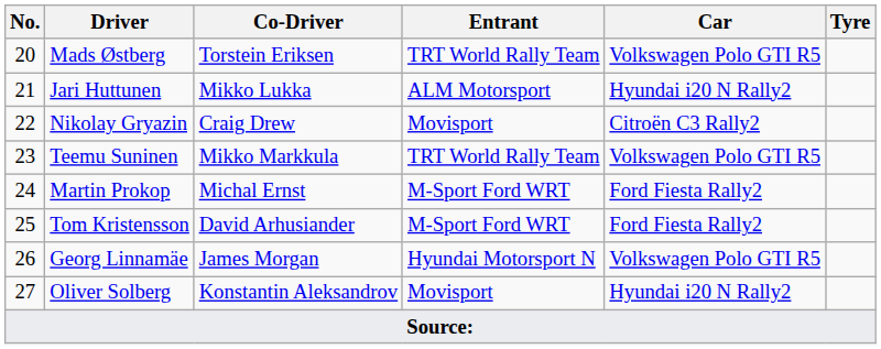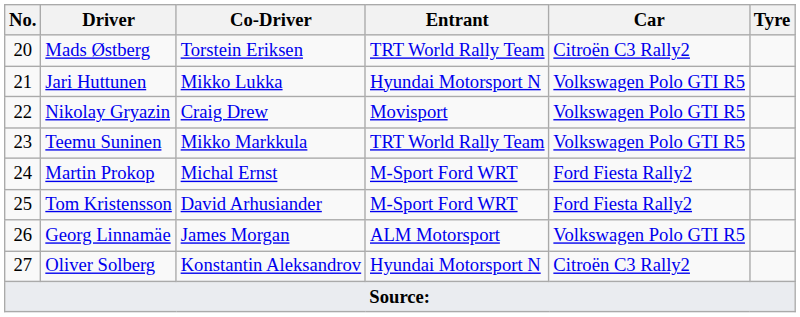Mads Østberg | Car: Volkswagen Polo GTI R5 -> Citroën C3 Rally2
Jari Huttunen | Entrant: ALM Motorsport -> Hyundai Motorsport N
Jari Huttunen | Car: Hyundai i20 N Rally2 -> Volkswagen Polo GTI R5
Nikolay Gryazin | Car: Citroën C3 Rally2 -> Volkswagen Polo GTI R5
Georg Linnamäe | Entrant: Hyundai Motorsport N -> ALM Motorsport
Oliver Solberg | Entrant: Movisport -> Hyundai Motorsport N
Oliver Solberg | Car: Hyundai i20 N Rally2 -> Citroën C3 Rally2
